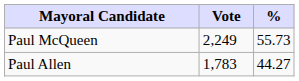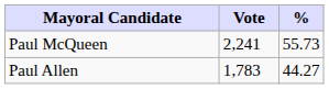Paul McQueen | Vote: 2,249 -> 2,241
